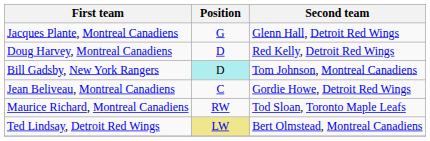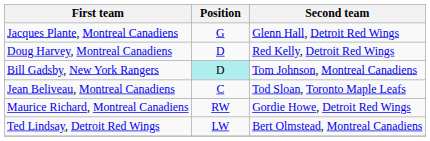Jean Beliveau, Montreal Canadiens | Second team: Gordie Howe, Detroit Red Wings -> Tod Sloan, Toronto Maple Leafs
Maurice Richard, Montreal Canadiens | Second team: Tod Sloan, Toronto Maple Leafs -> Gordie Howe, Detroit Red Wings
Ted Lindsay, Detroit Red Wings | Position: khaki background -> no background
